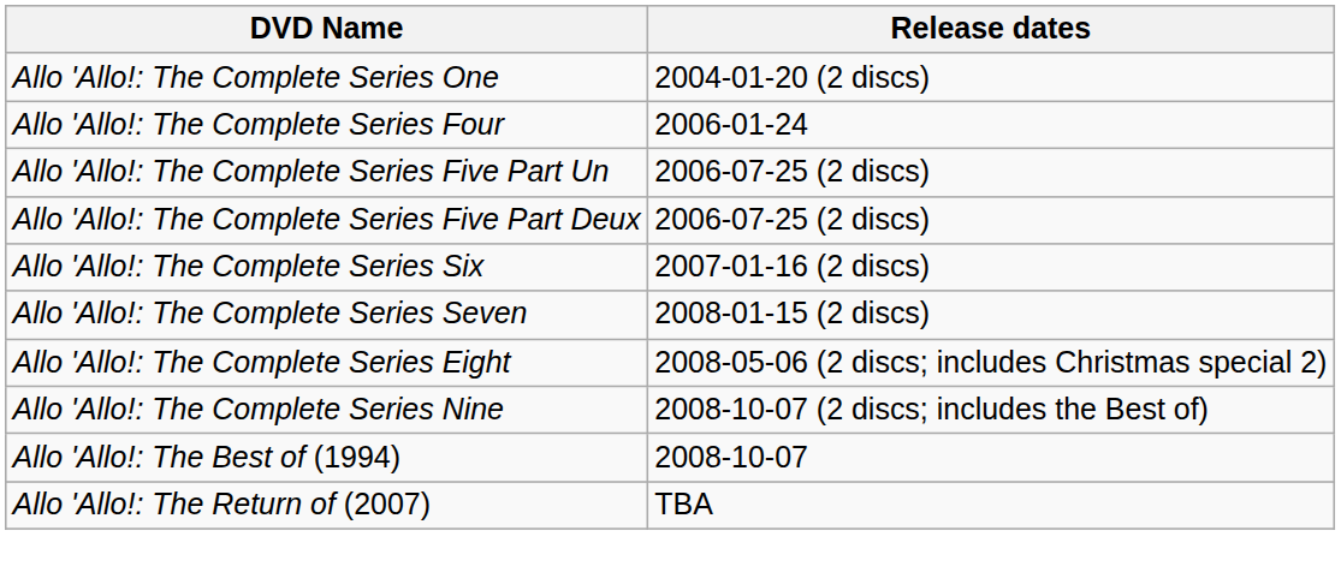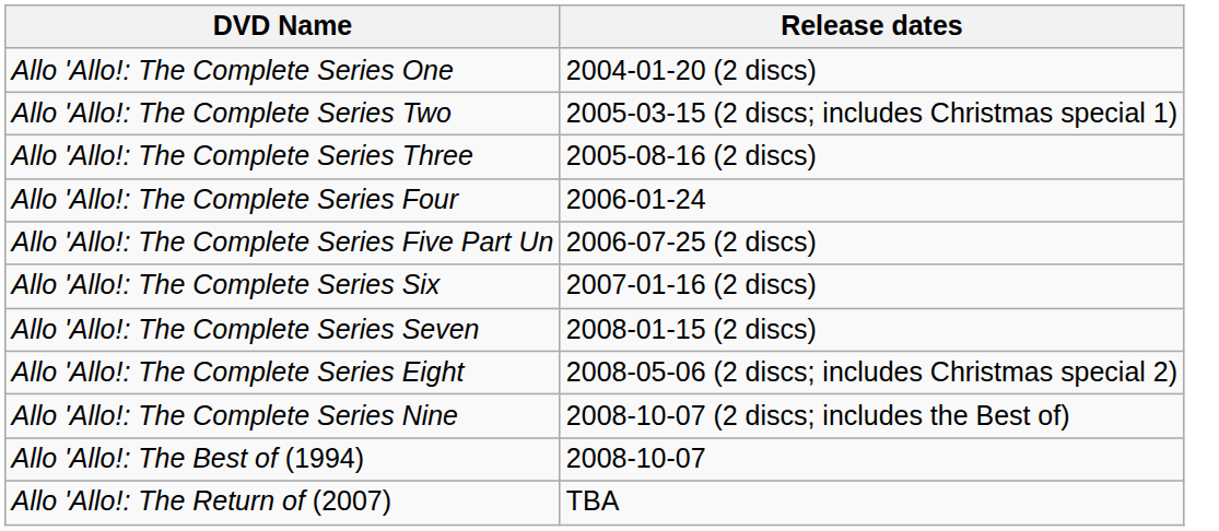+ row: Allo 'Allo!: The Complete Series Two | 2005-03-15 (2 discs; includes Christmas special 1)
+ row: Allo 'Allo!: The Complete Series Three | 2005-08-16 (2 discs)
- row: Allo 'Allo!: The Complete Series Five Part Deux | 2006-07-25 (2 discs)
